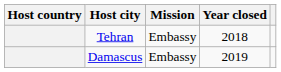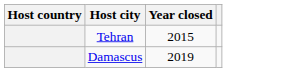- column: Mission | Embassy | Embassy
Tehran | Year closed: 2018 -> 2015
